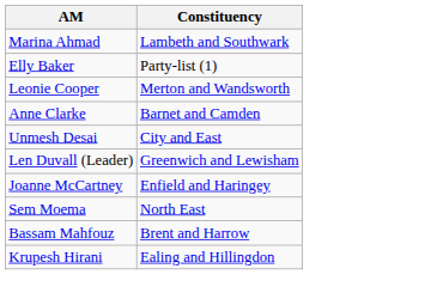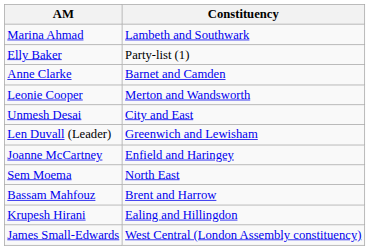rows swapped: Anne Clarke <-> Leonie Cooper
+ row: James Small-Edwards | West Central (London Assembly constituency)
